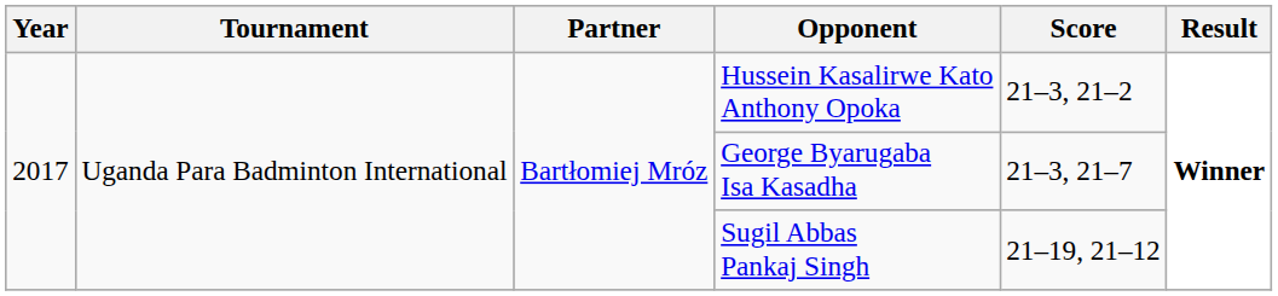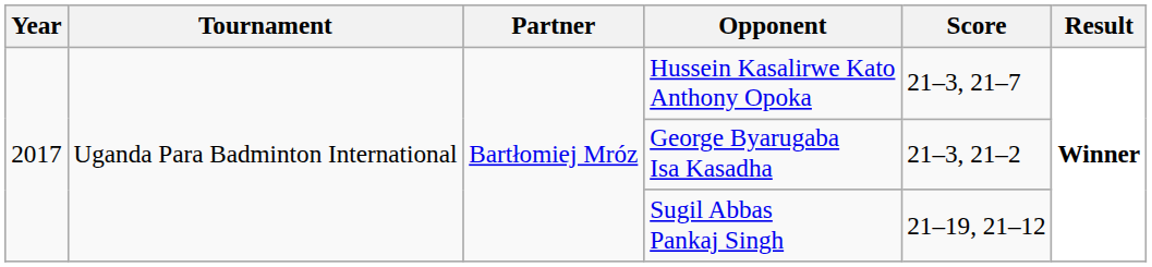Hussein Kasalirwe Kato Anthony Opoka | Score: 21–3, 21–2 -> 21–3, 21–7
George Byarugaba Isa Kasadha | Score: 21–3, 21–7 -> 21–3, 21–2
